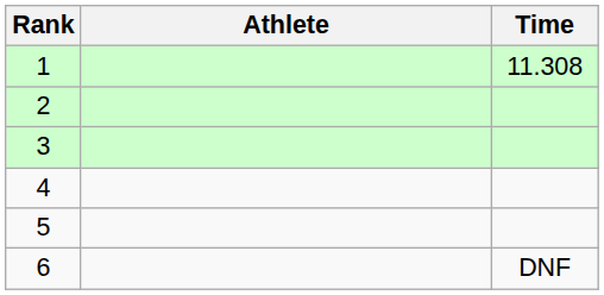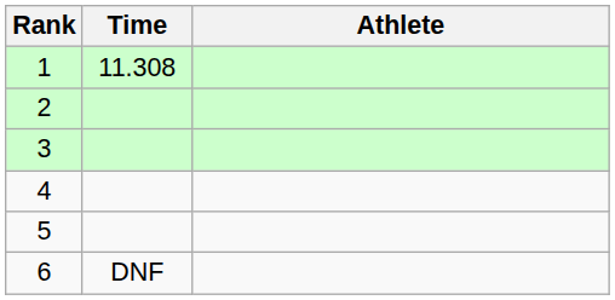columns swapped: Athlete <-> Time
